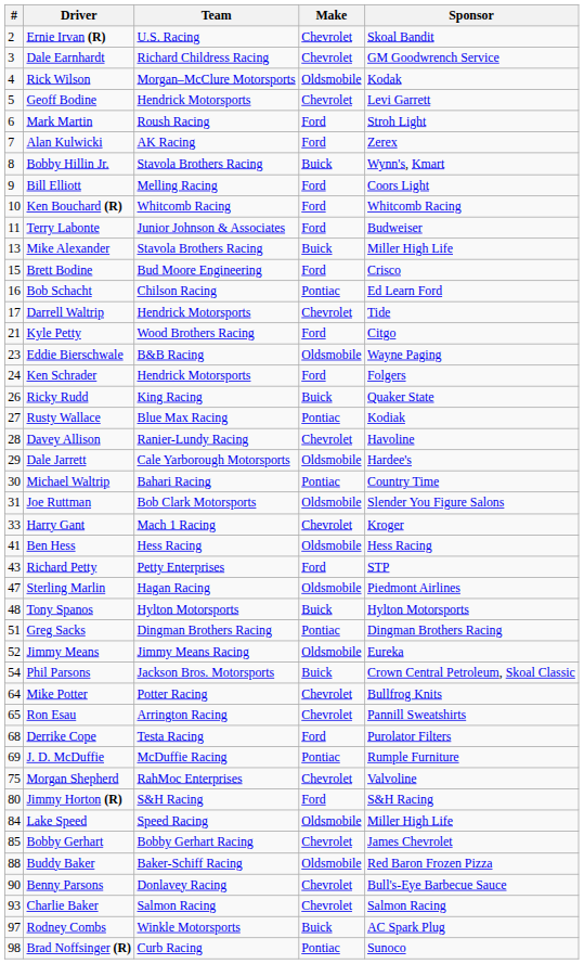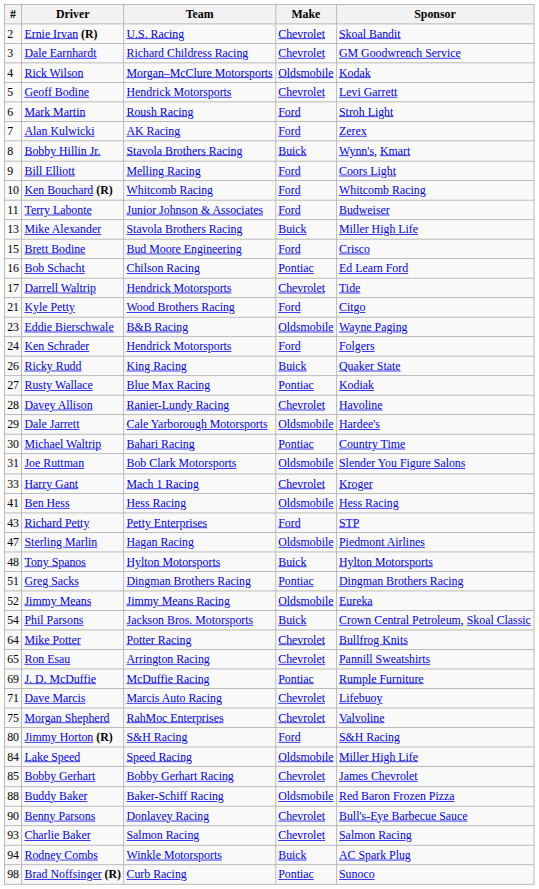- row: 68 | Derrike Cope | Testa Racing | Ford | Purolator Filters
+ row: 71 | Dave Marcis | Marcis Auto Racing | Chevrolet | Lifebuoy
Rodney Combs | #: 97 -> 94
